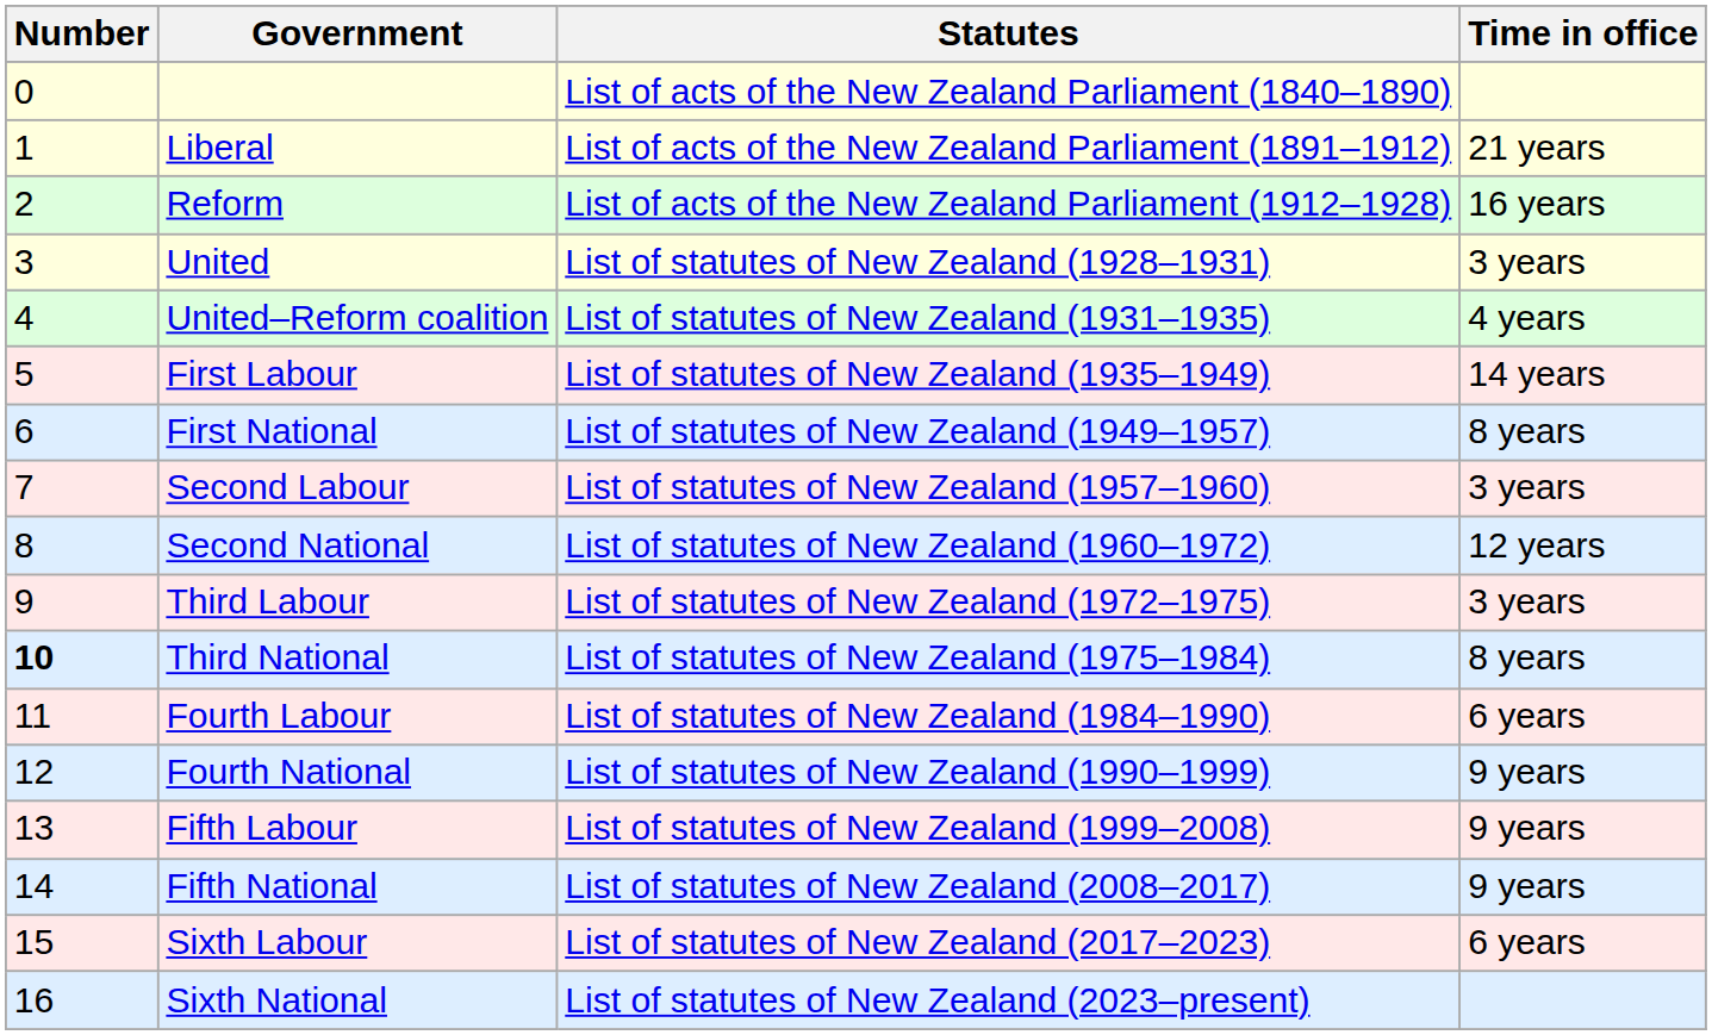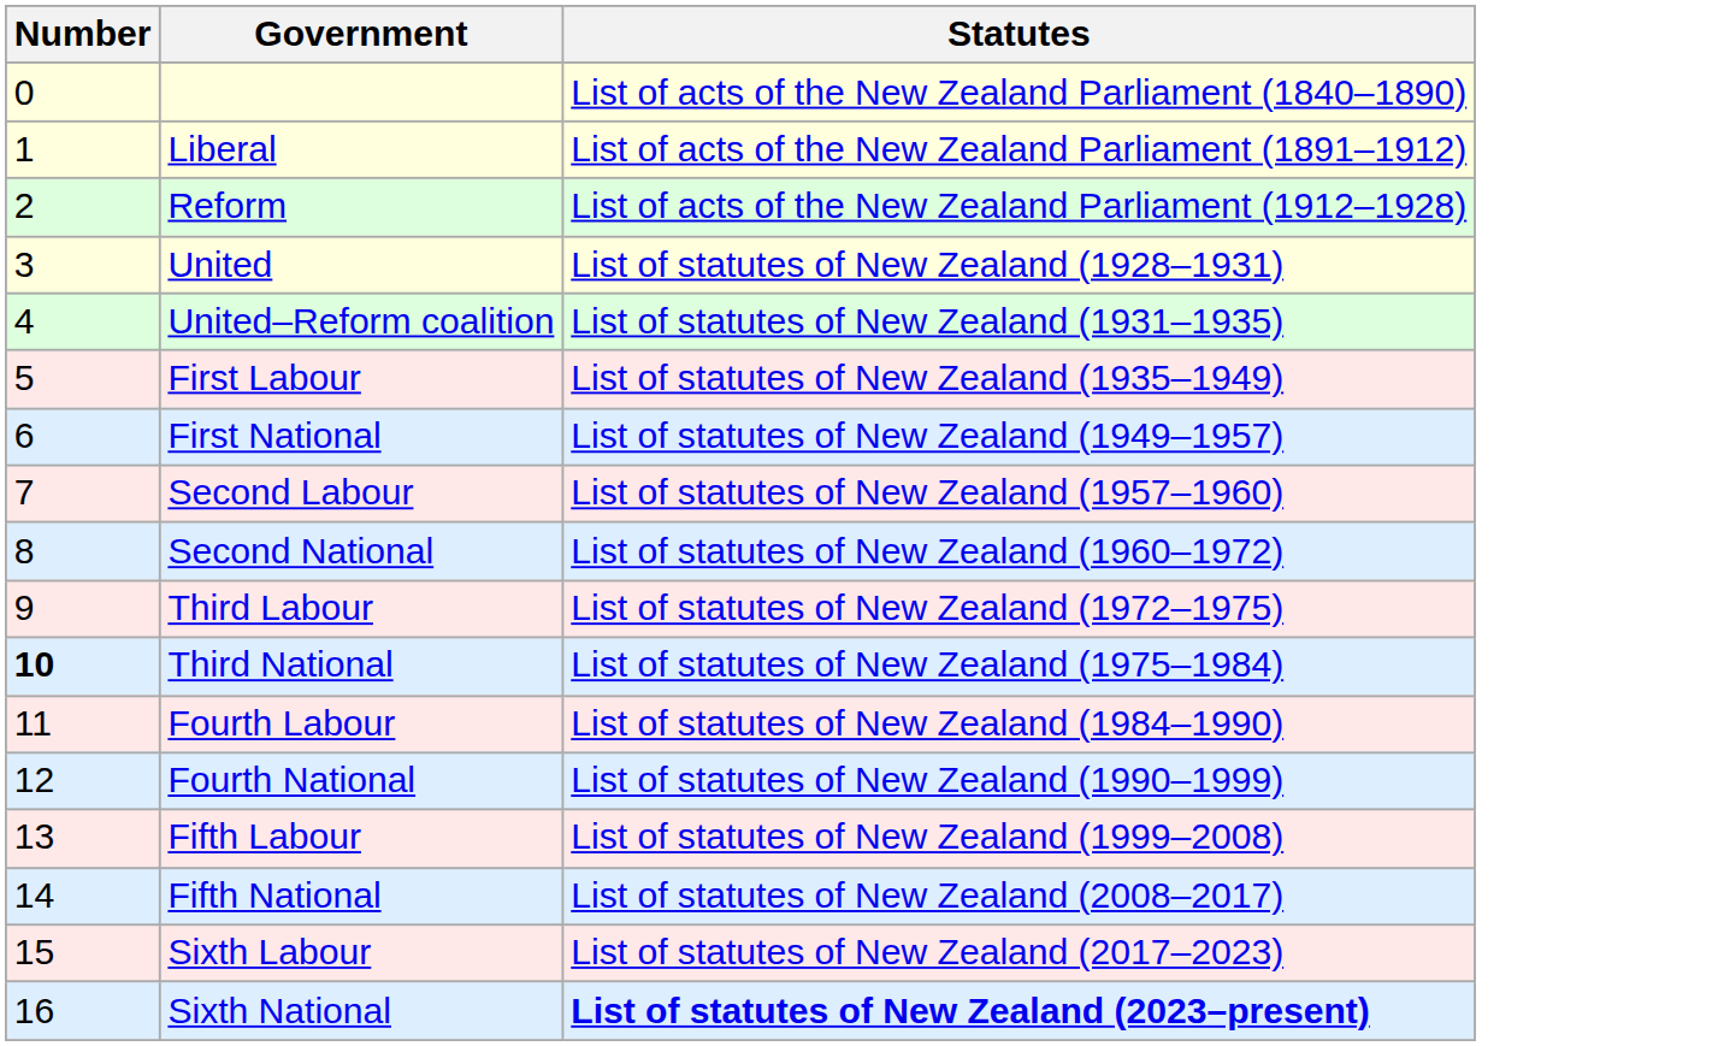- column: Time in office | 21 years | 16 years | 3 years | 4 years | 14 years | 8 years | 3 years | 12 years | 3 years | 8 years | 6 years | 9 years | 9 years | 9 years | 6 years
Sixth National | Statutes: normal -> bold
